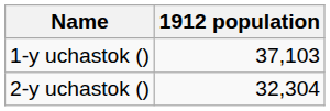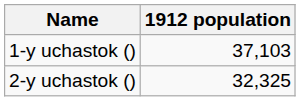2-y uchastok () | 1912 population: 32,304 -> 32,325
